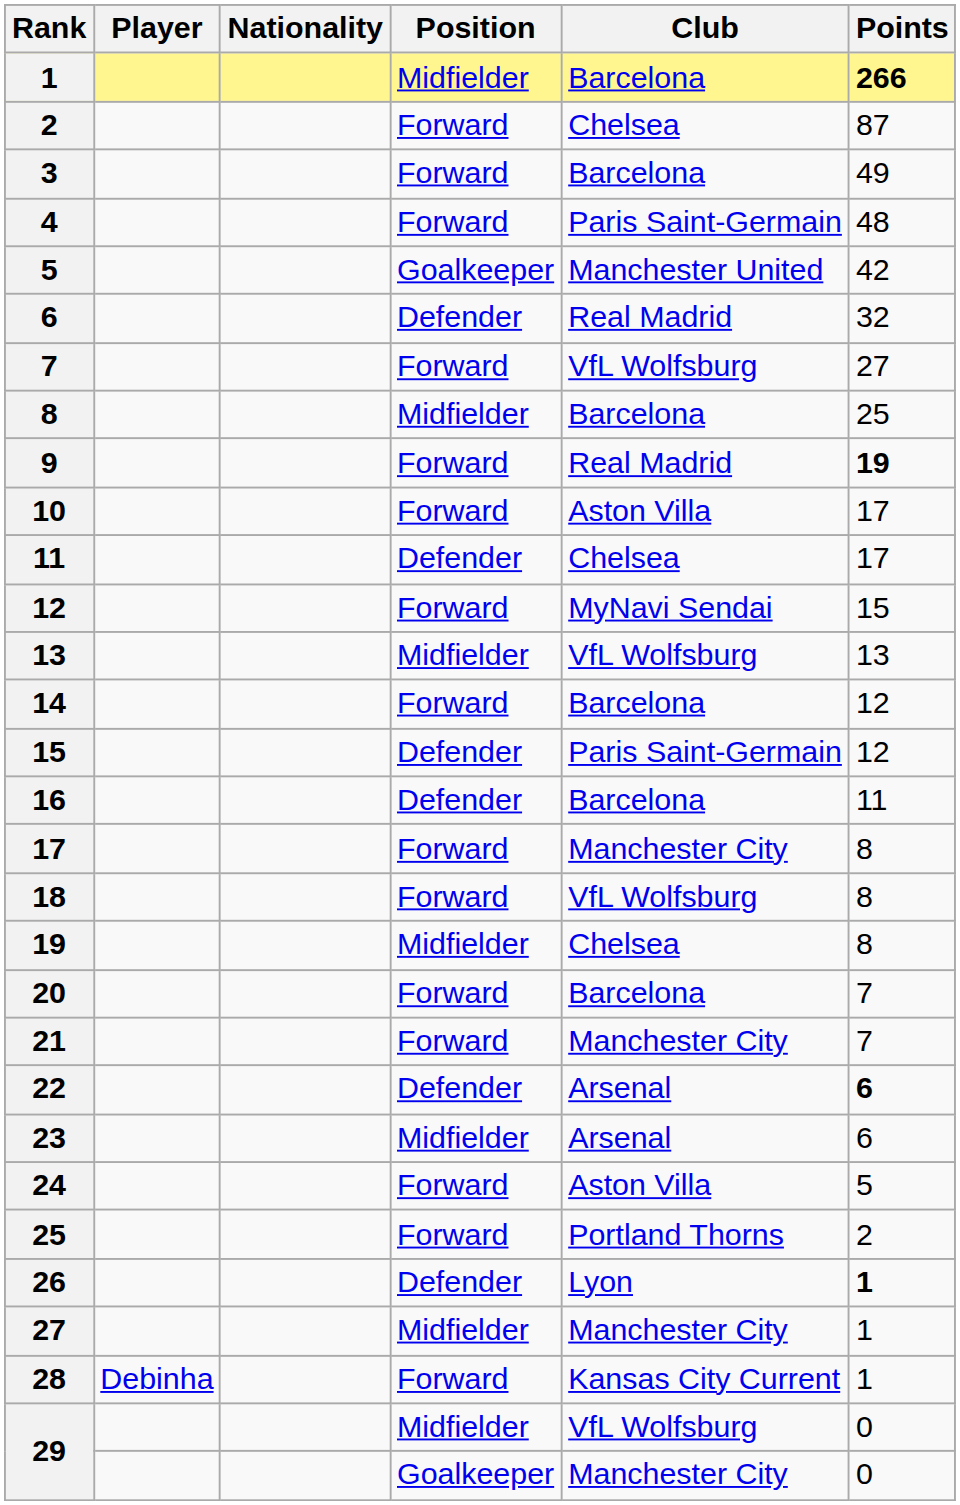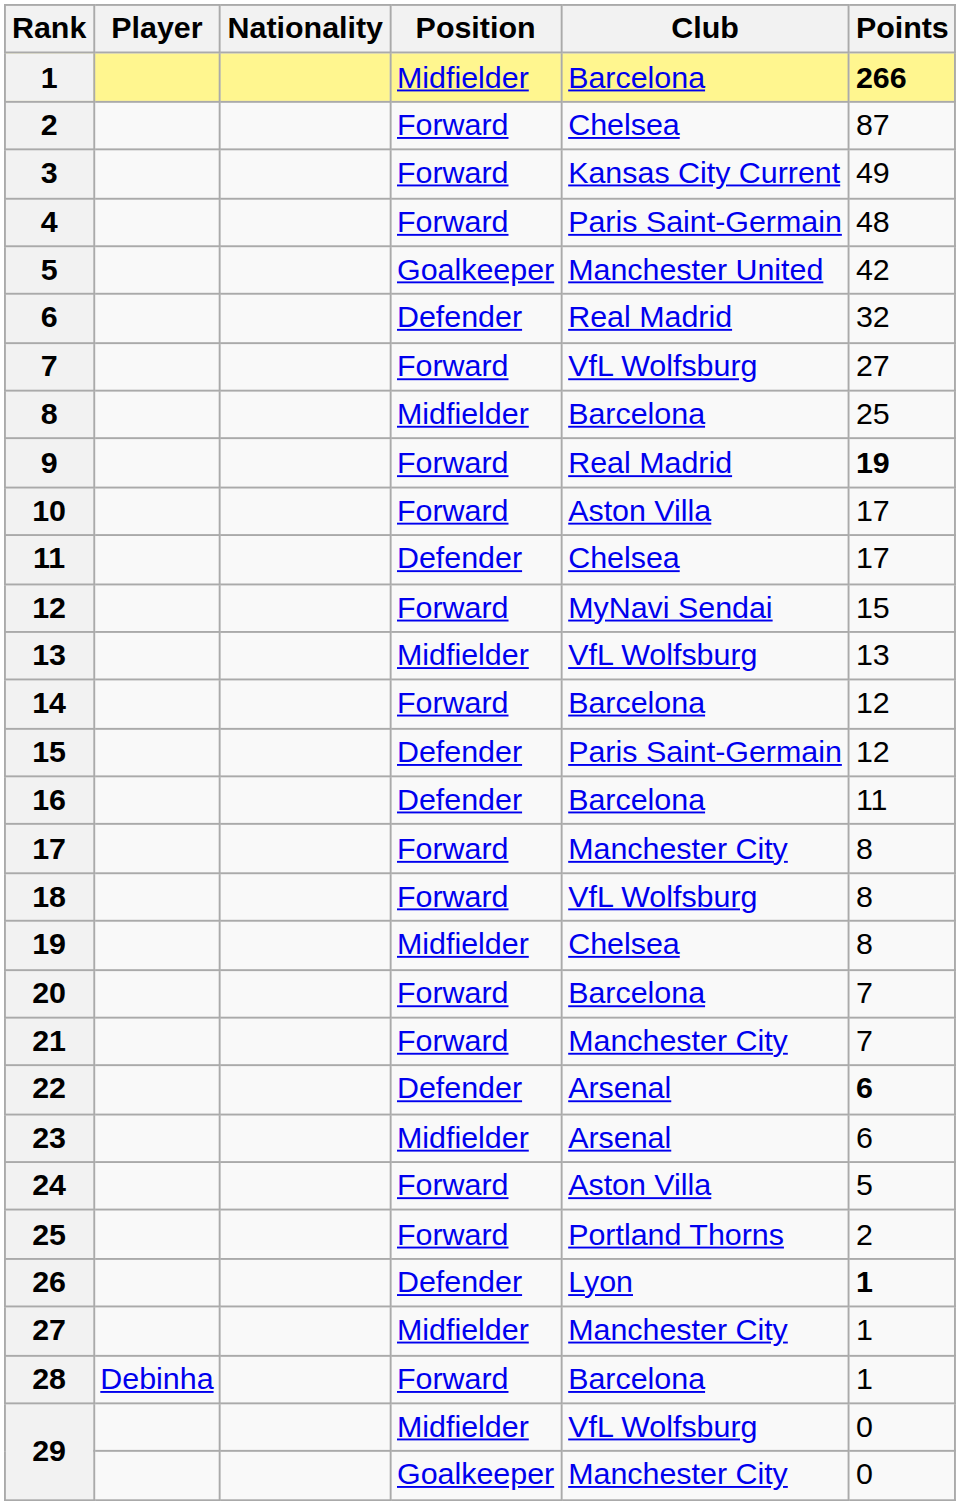3 | Club: Barcelona -> Kansas City Current
28 | Club: Kansas City Current -> Barcelona
